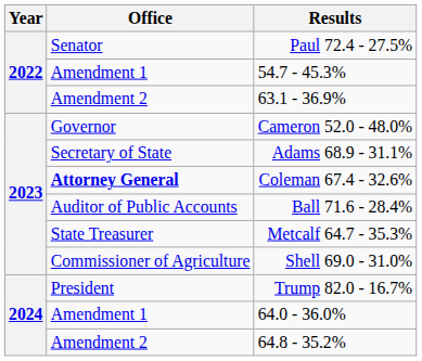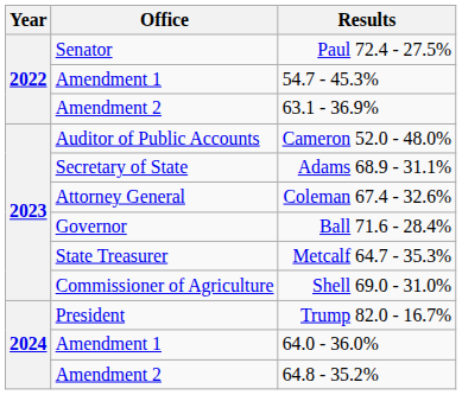Cameron 52.0 - 48.0% | Office: Governor -> Auditor of Public Accounts
Coleman 67.4 - 32.6% | Office: bold -> normal
Ball 71.6 - 28.4% | Office: Auditor of Public Accounts -> Governor
